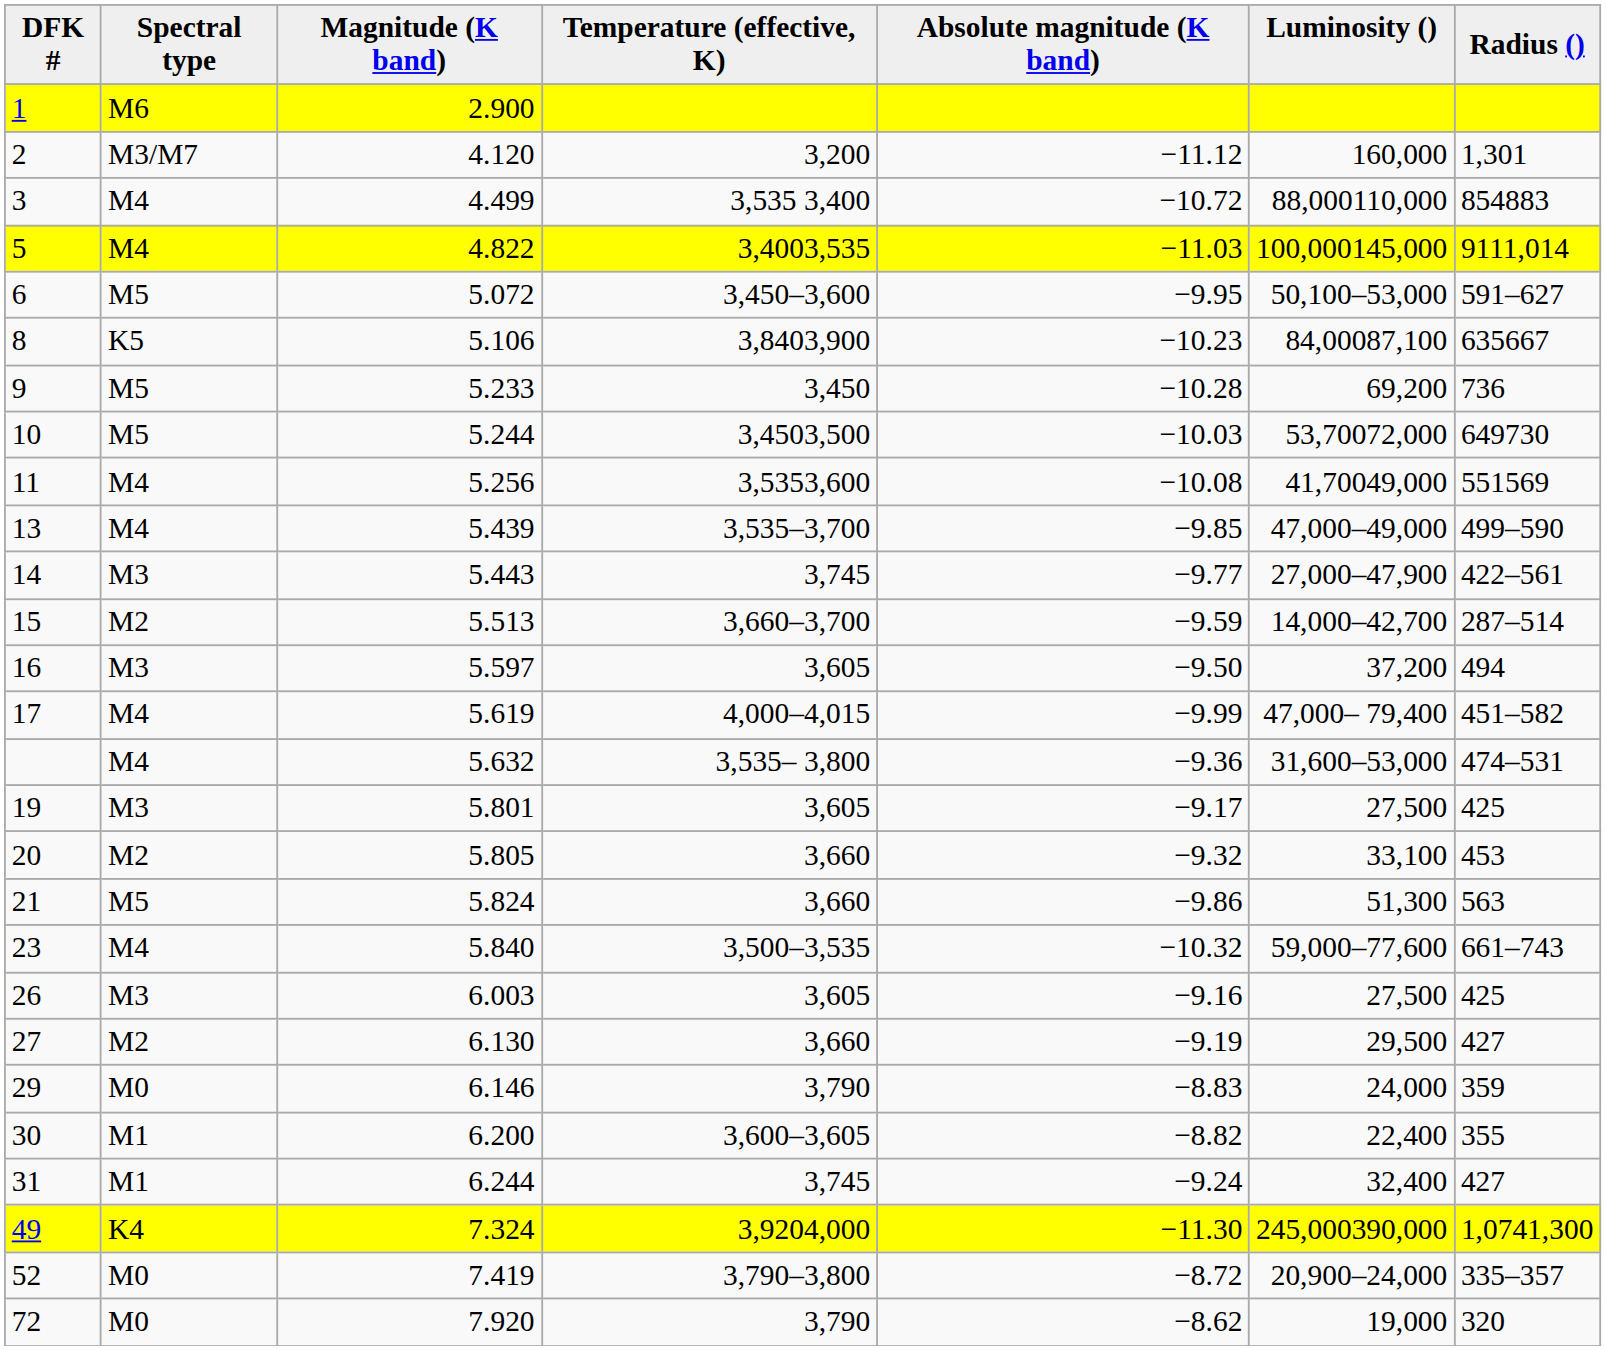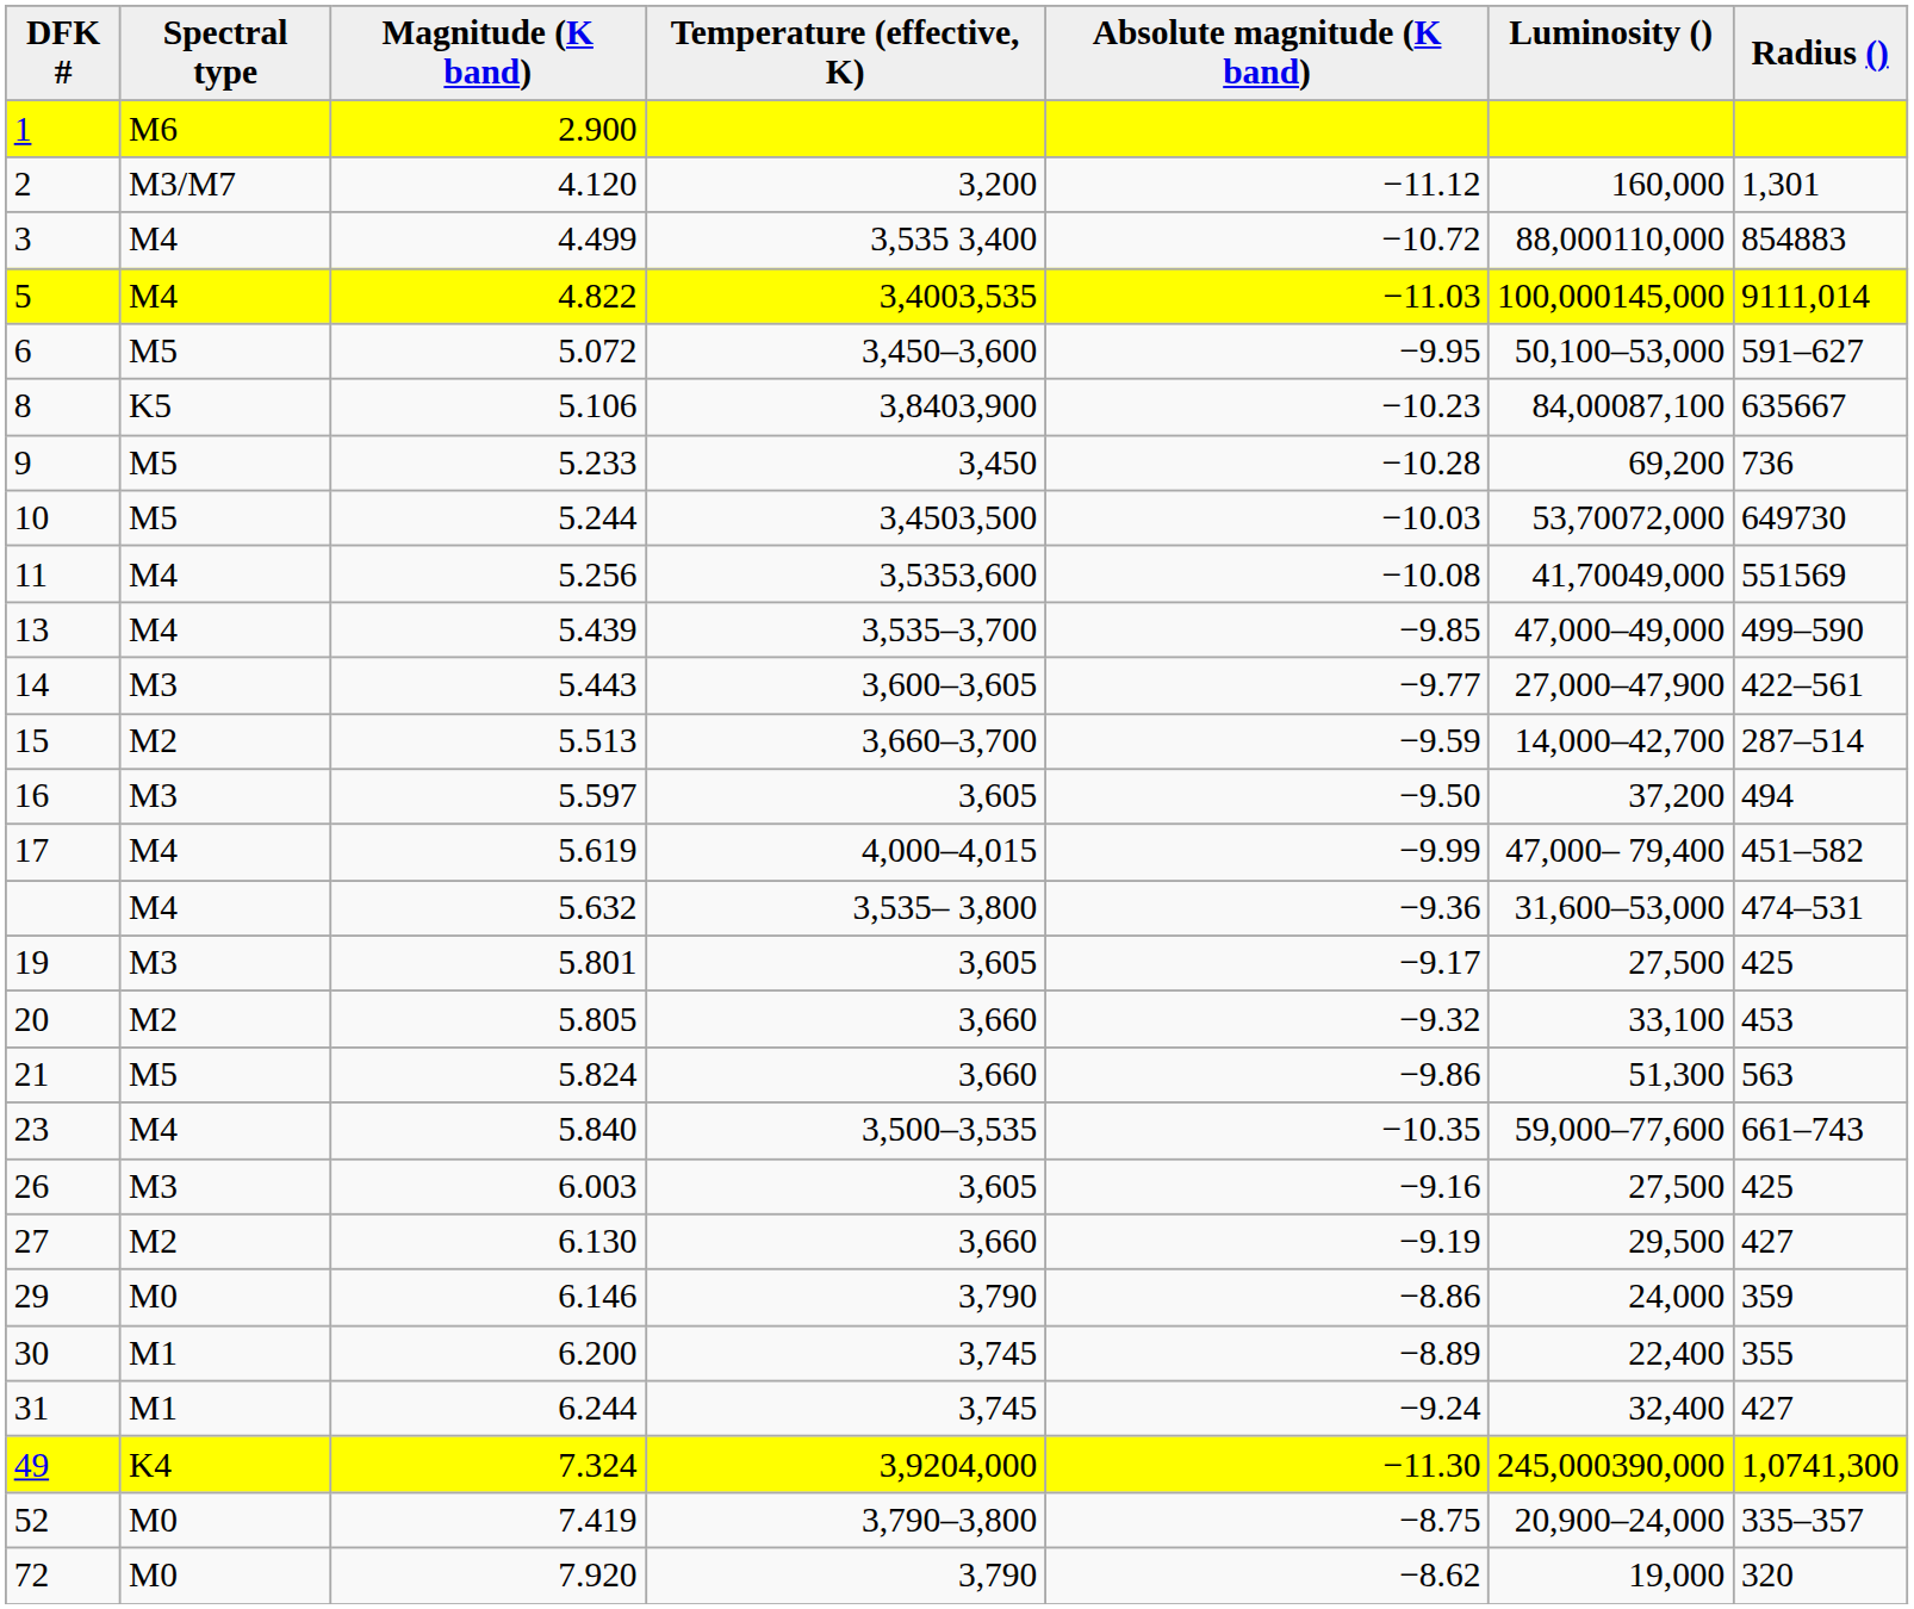14 | Temperature (effective, K): 3,745 -> 3,600–3,605
23 | Absolute magnitude (K band): −10.32 -> −10.35
29 | Absolute magnitude (K band): −8.83 -> −8.86
30 | Temperature (effective, K): 3,600–3,605 -> 3,745
30 | Absolute magnitude (K band): −8.82 -> −8.89
52 | Absolute magnitude (K band): −8.72 -> −8.75
